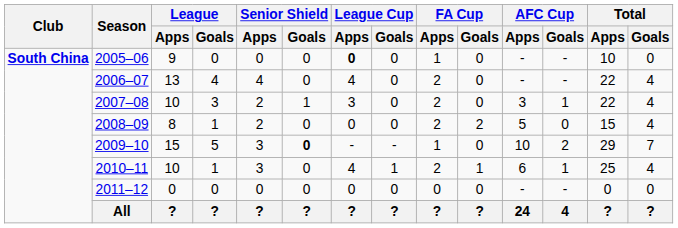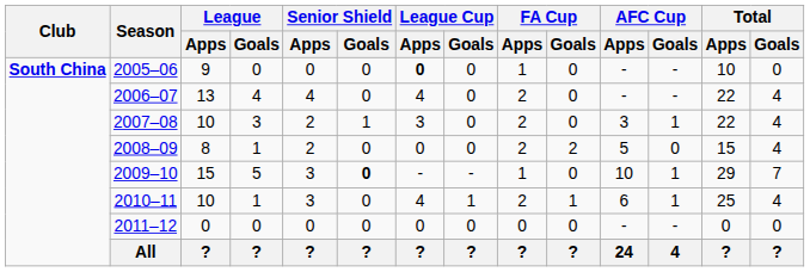2009–10 | AFC Cup / Goals: 2 -> 1
